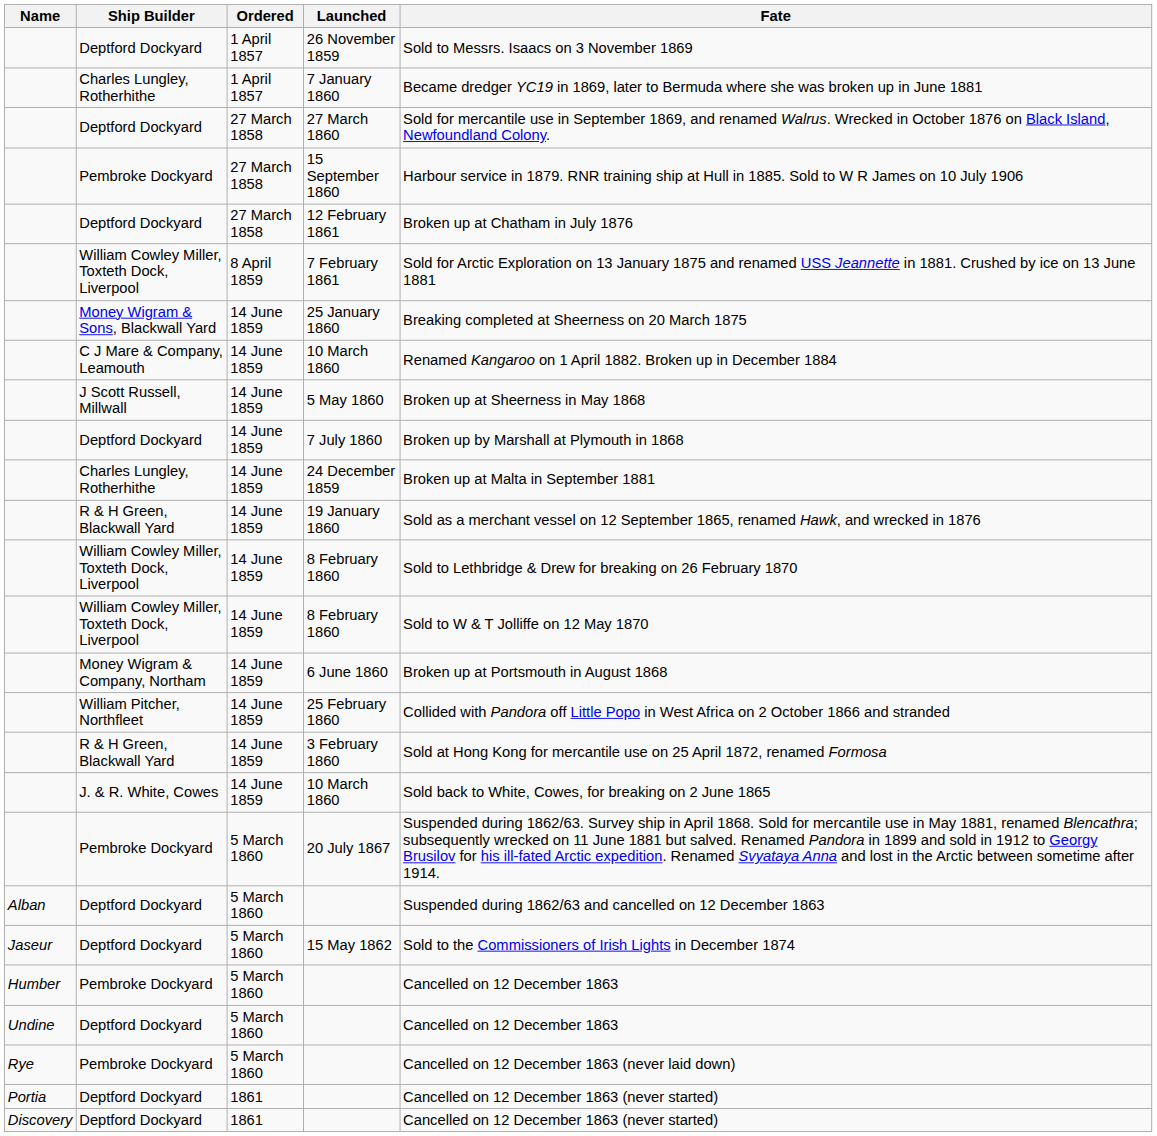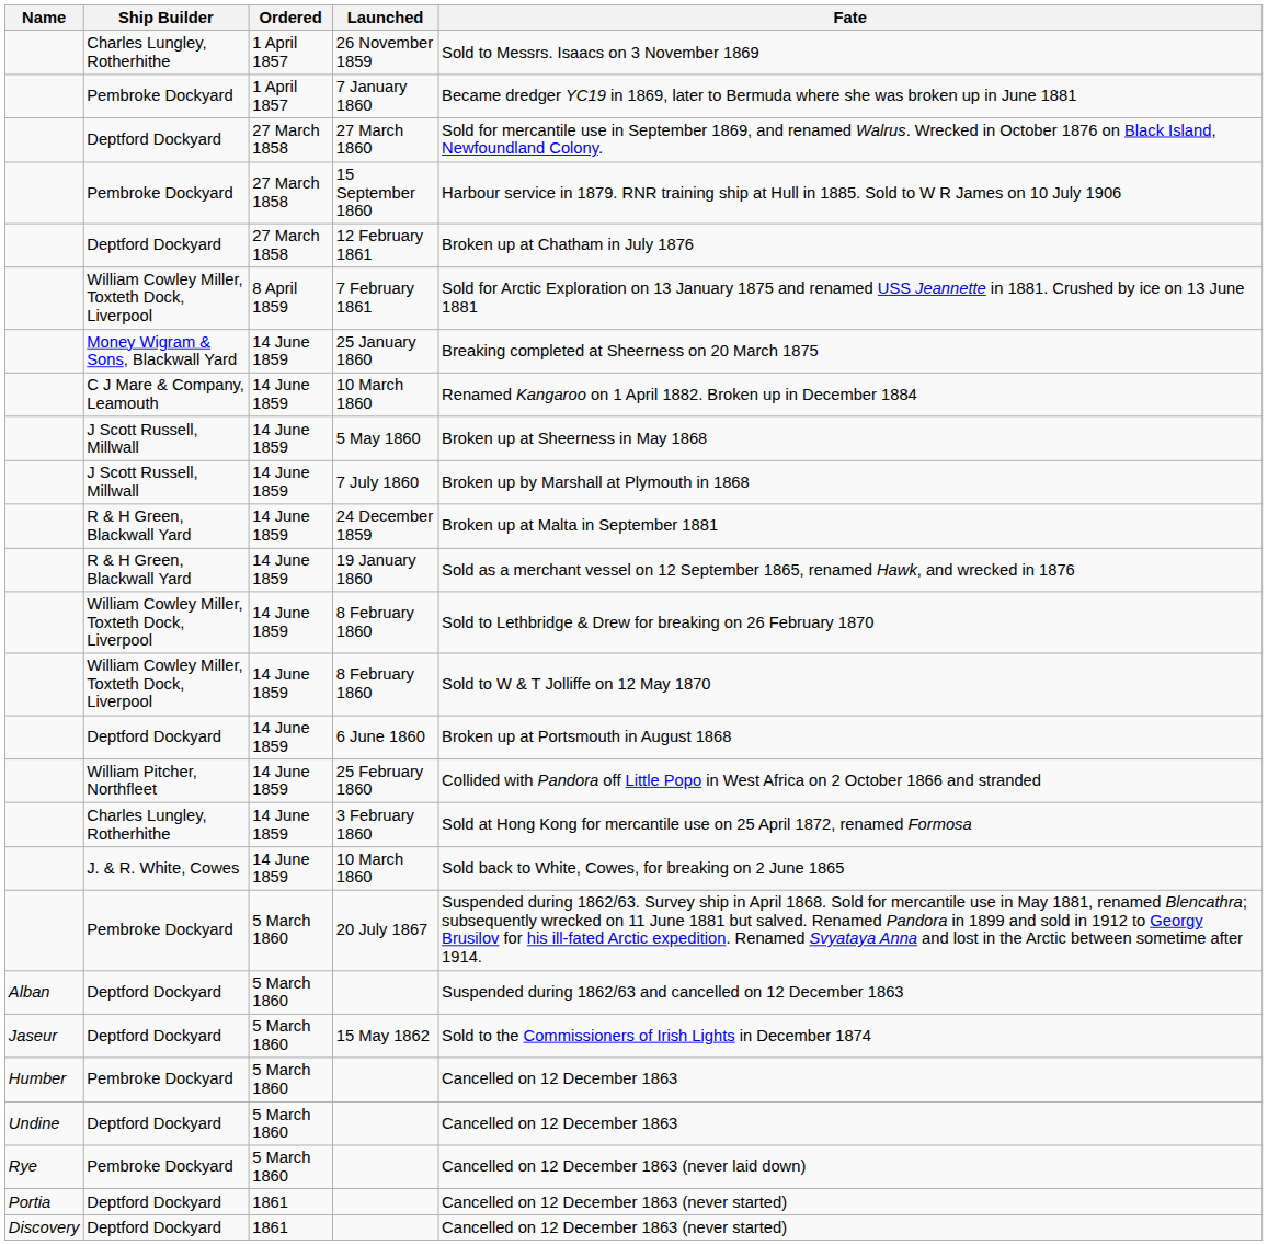26 November 1859 | Ship Builder: Deptford Dockyard -> Charles Lungley, Rotherhithe
7 January 1860 | Ship Builder: Charles Lungley, Rotherhithe -> Pembroke Dockyard
7 July 1860 | Ship Builder: Deptford Dockyard -> J Scott Russell, Millwall
24 December 1859 | Ship Builder: Charles Lungley, Rotherhithe -> R & H Green, Blackwall Yard
6 June 1860 | Ship Builder: Money Wigram & Company, Northam -> Deptford Dockyard
3 February 1860 | Ship Builder: R & H Green, Blackwall Yard -> Charles Lungley, Rotherhithe
